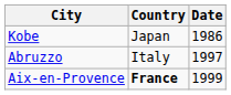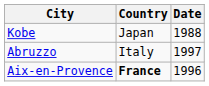Kobe | Date: 1986 -> 1988
Aix-en-Provence | Date: 1999 -> 1996
